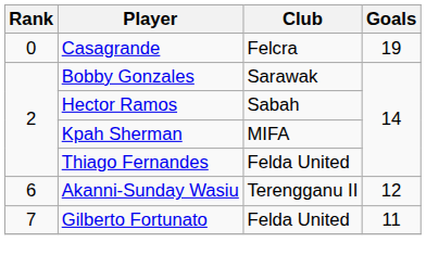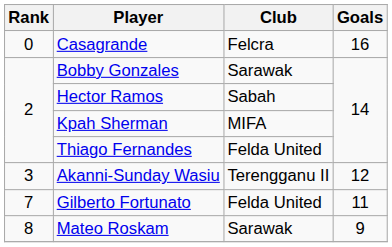Casagrande | Goals: 19 -> 16
Akanni-Sunday Wasiu | Rank: 6 -> 3
+ row: 8 | Mateo Roskam | Sarawak | 9
